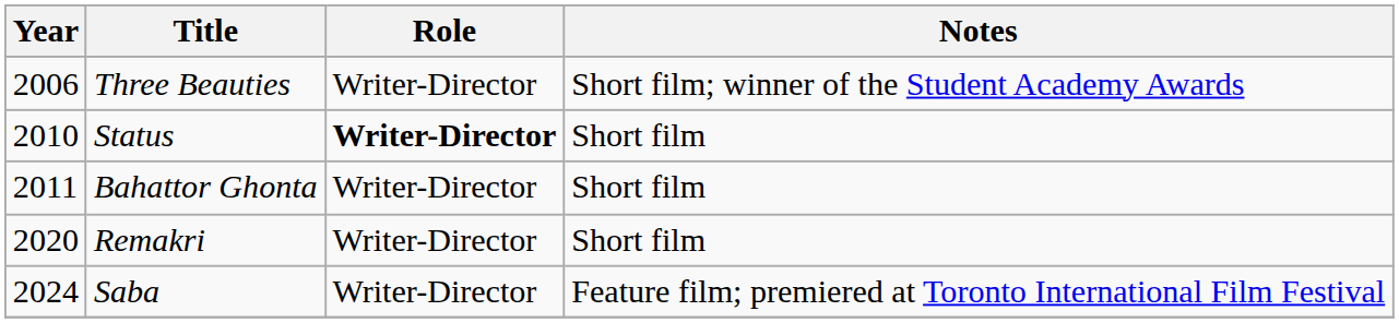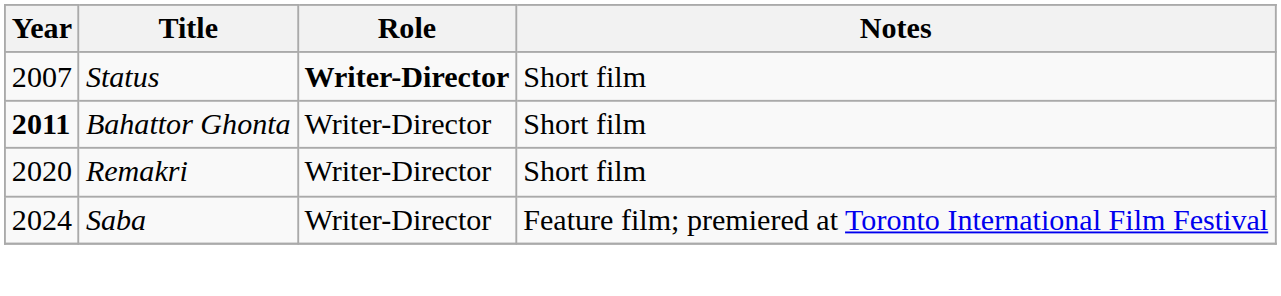- row: 2006 | Three Beauties | Writer-Director | Short film; winner of the Student Academy Awards
Status | Year: 2010 -> 2007
Bahattor Ghonta | Year: normal -> bold
